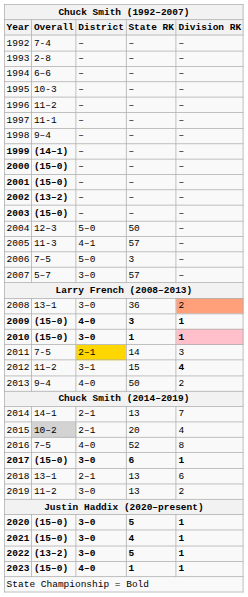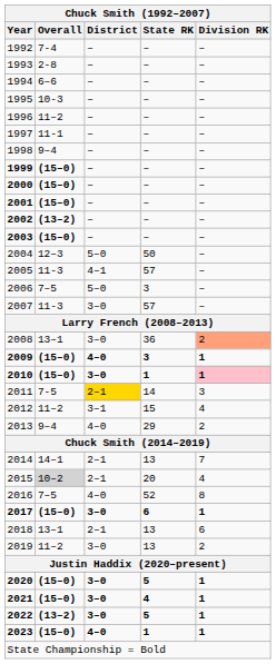1999 | Overall: (14–1) -> (15–0)
2007 | Overall: 5–7 -> 11-3
2012 | Division RK: bold -> normal
2013 | State RK: 50 -> 29
